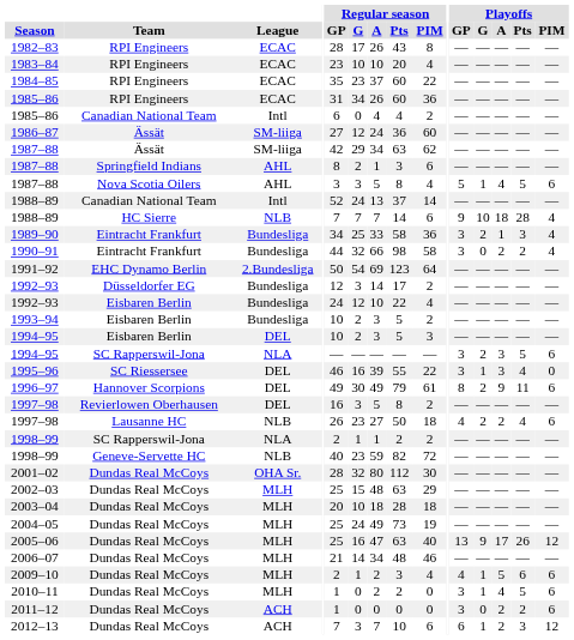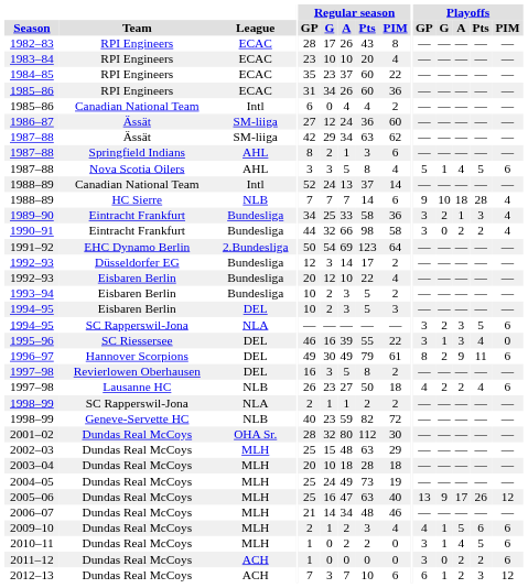1992–93 / Eisbaren Berlin | Regular season / GP: 24 -> 20
